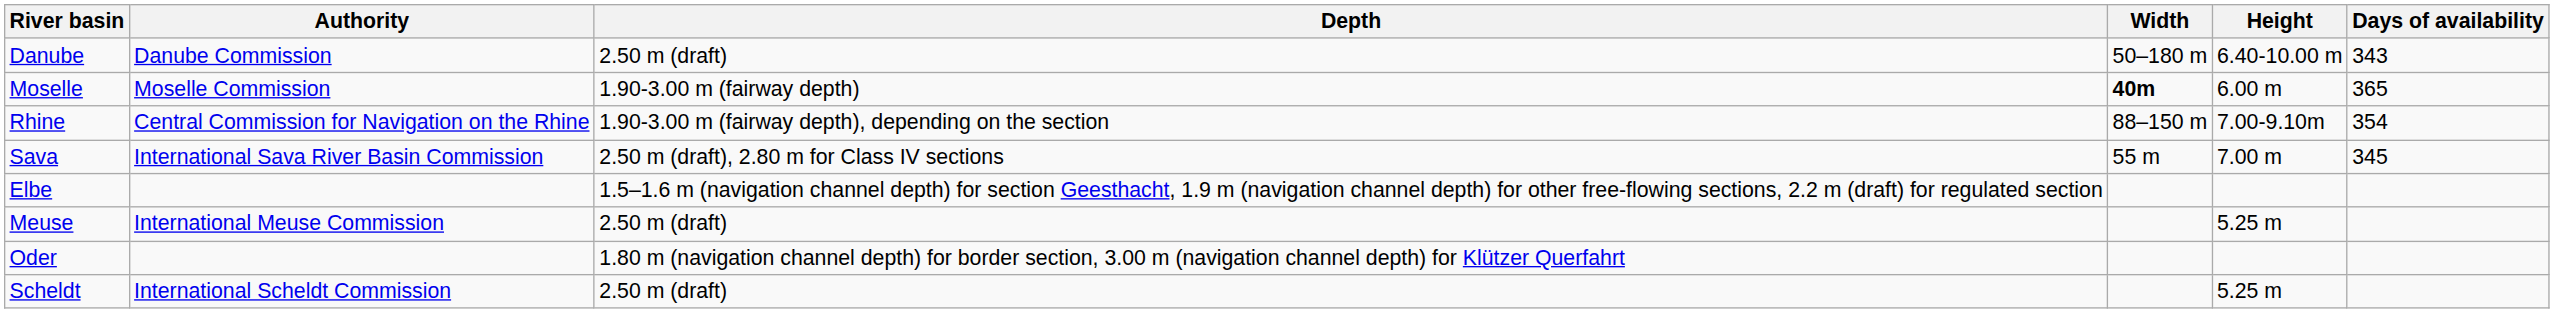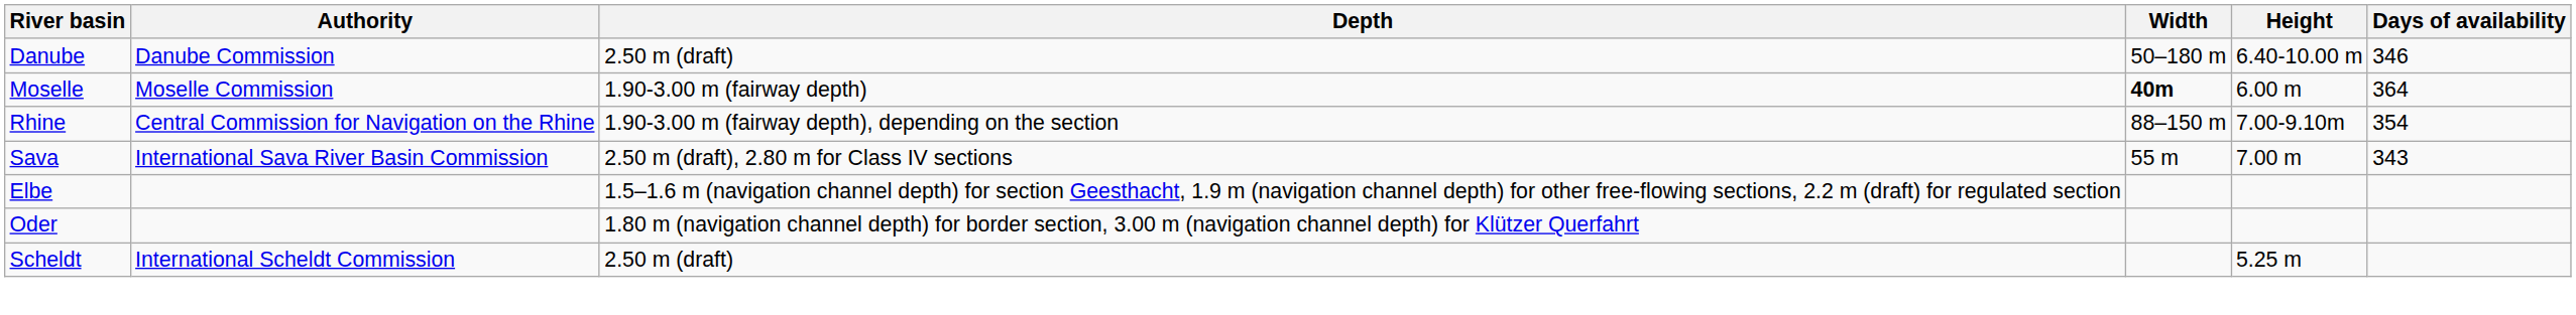Danube | Days of availability: 343 -> 346
Moselle | Days of availability: 365 -> 364
Sava | Days of availability: 345 -> 343
- row: Meuse | International Meuse Commission | 2.50 m (draft) | 5.25 m
